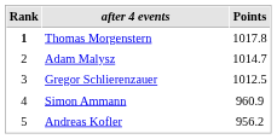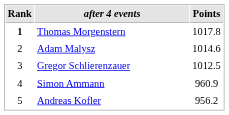Adam Malysz | Points: 1014.7 -> 1014.6
